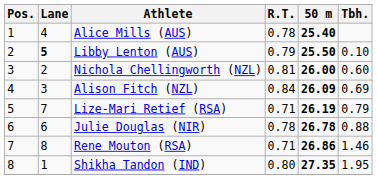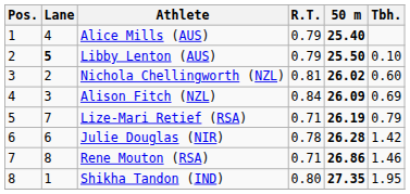Alice Mills (AUS) | R.T.: 0.78 -> 0.79
Nichola Chellingworth (NZL) | 50 m: 26.00 -> 26.02
Julie Douglas (NIR) | 50 m: 26.78 -> 26.28
Julie Douglas (NIR) | Tbh.: 0.88 -> 1.42
